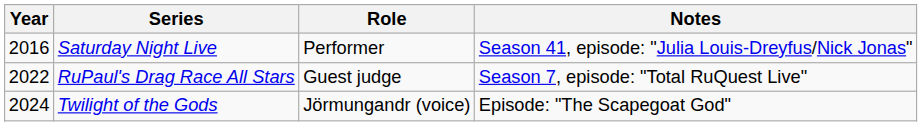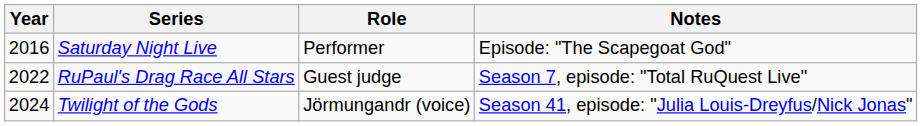Saturday Night Live | Notes: Season 41, episode: "Julia Louis-Dreyfus/Nick Jonas" -> Episode: "The Scapegoat God"
Twilight of the Gods | Notes: Episode: "The Scapegoat God" -> Season 41, episode: "Julia Louis-Dreyfus/Nick Jonas"
